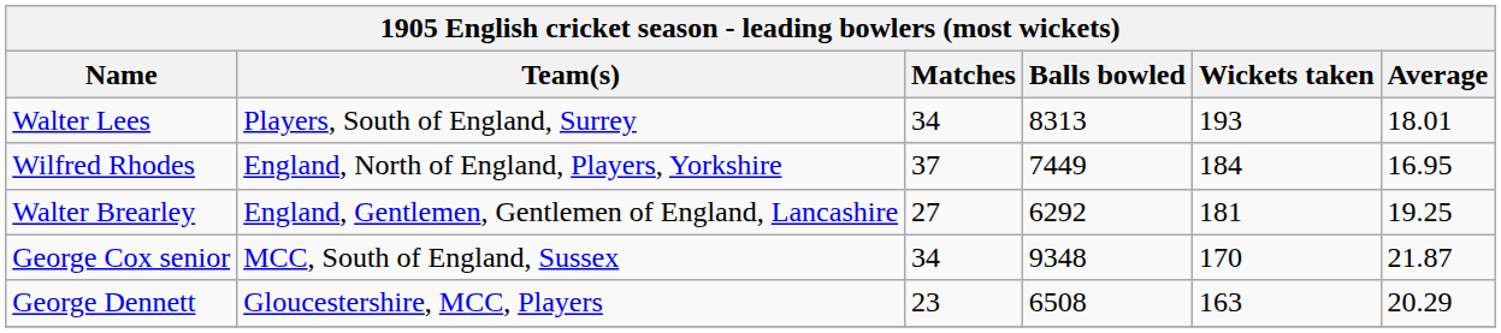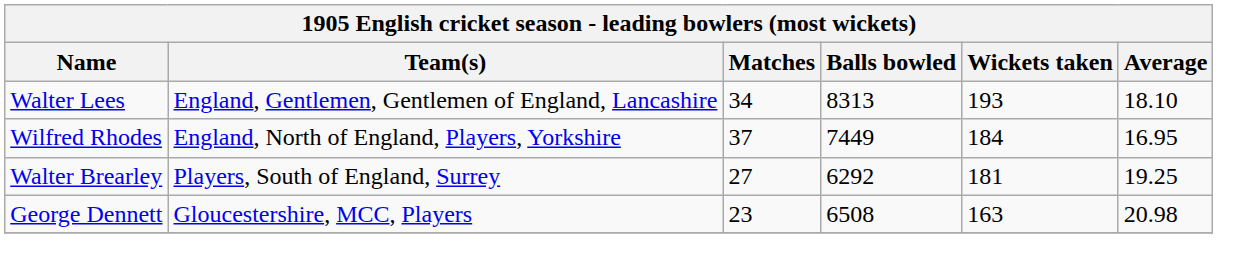Walter Lees | Team(s): Players, South of England, Surrey -> England, Gentlemen, Gentlemen of England, Lancashire
Walter Lees | Average: 18.01 -> 18.10
Walter Brearley | Team(s): England, Gentlemen, Gentlemen of England, Lancashire -> Players, South of England, Surrey
- row: George Cox senior | MCC, South of England, Sussex | 34 | 9348 | 170 | 21.87
George Dennett | Average: 20.29 -> 20.98
